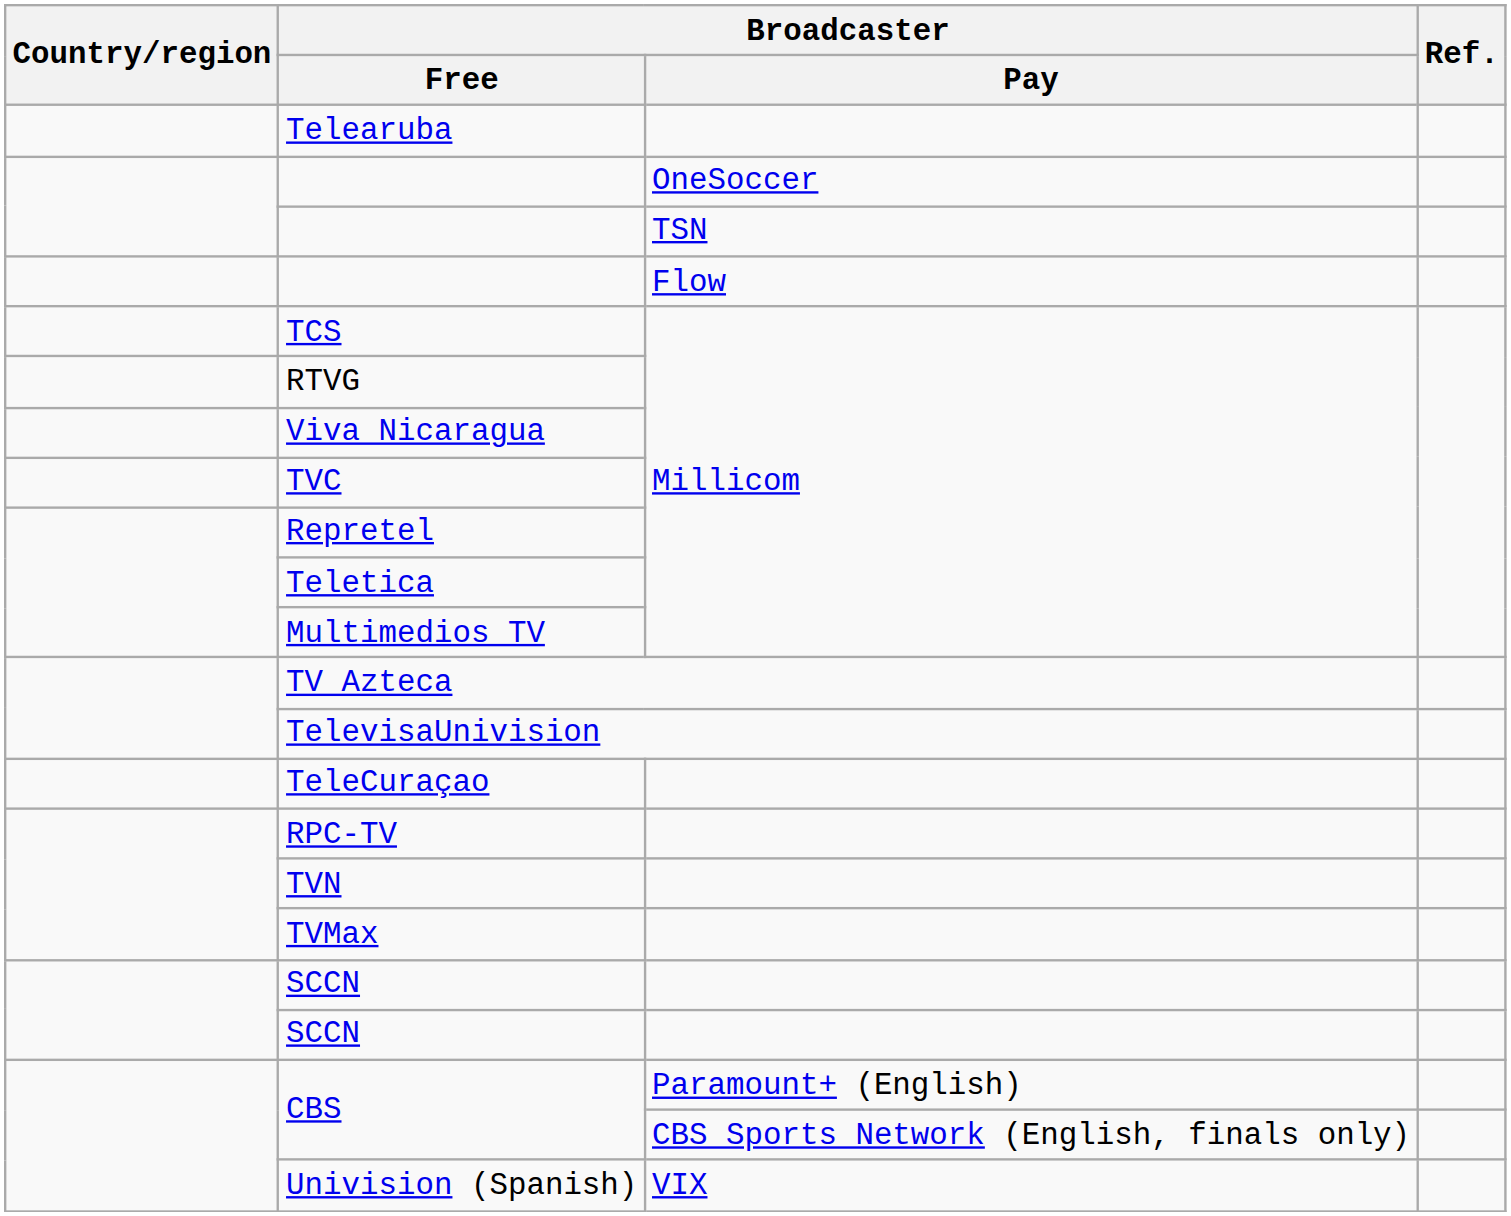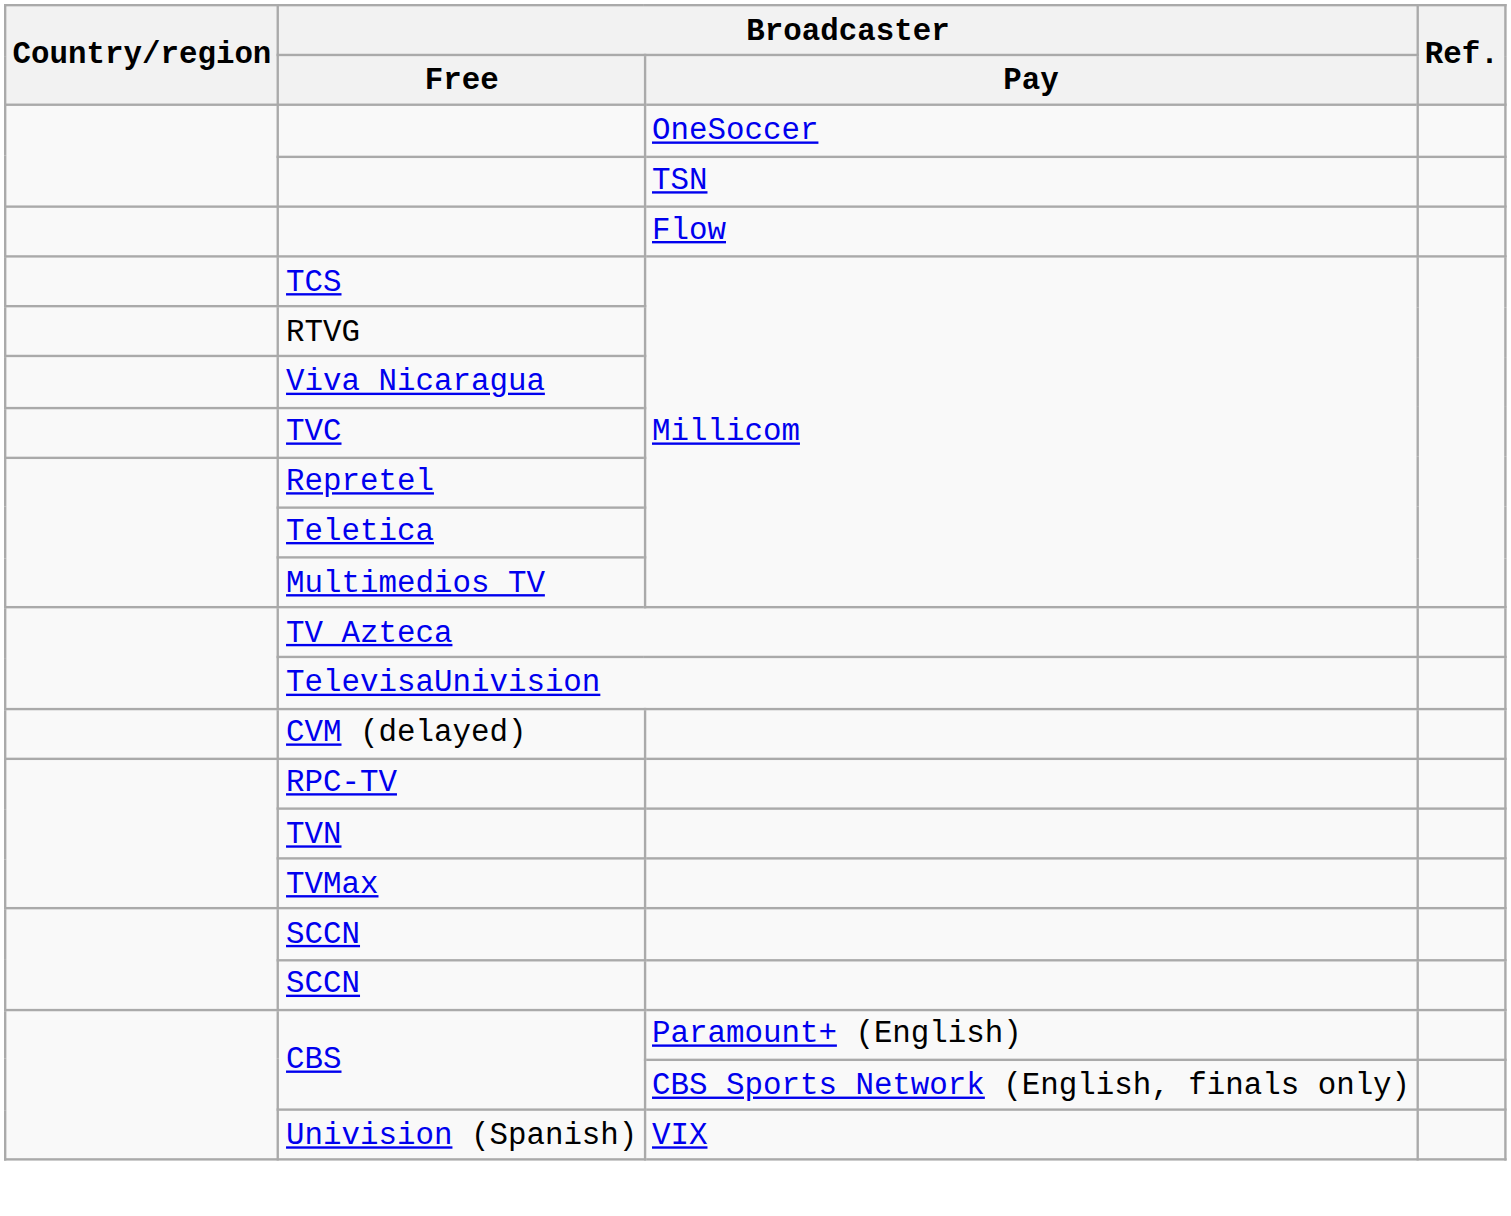- row: Telearuba
- row: TeleCuraçao
+ row: CVM (delayed)
